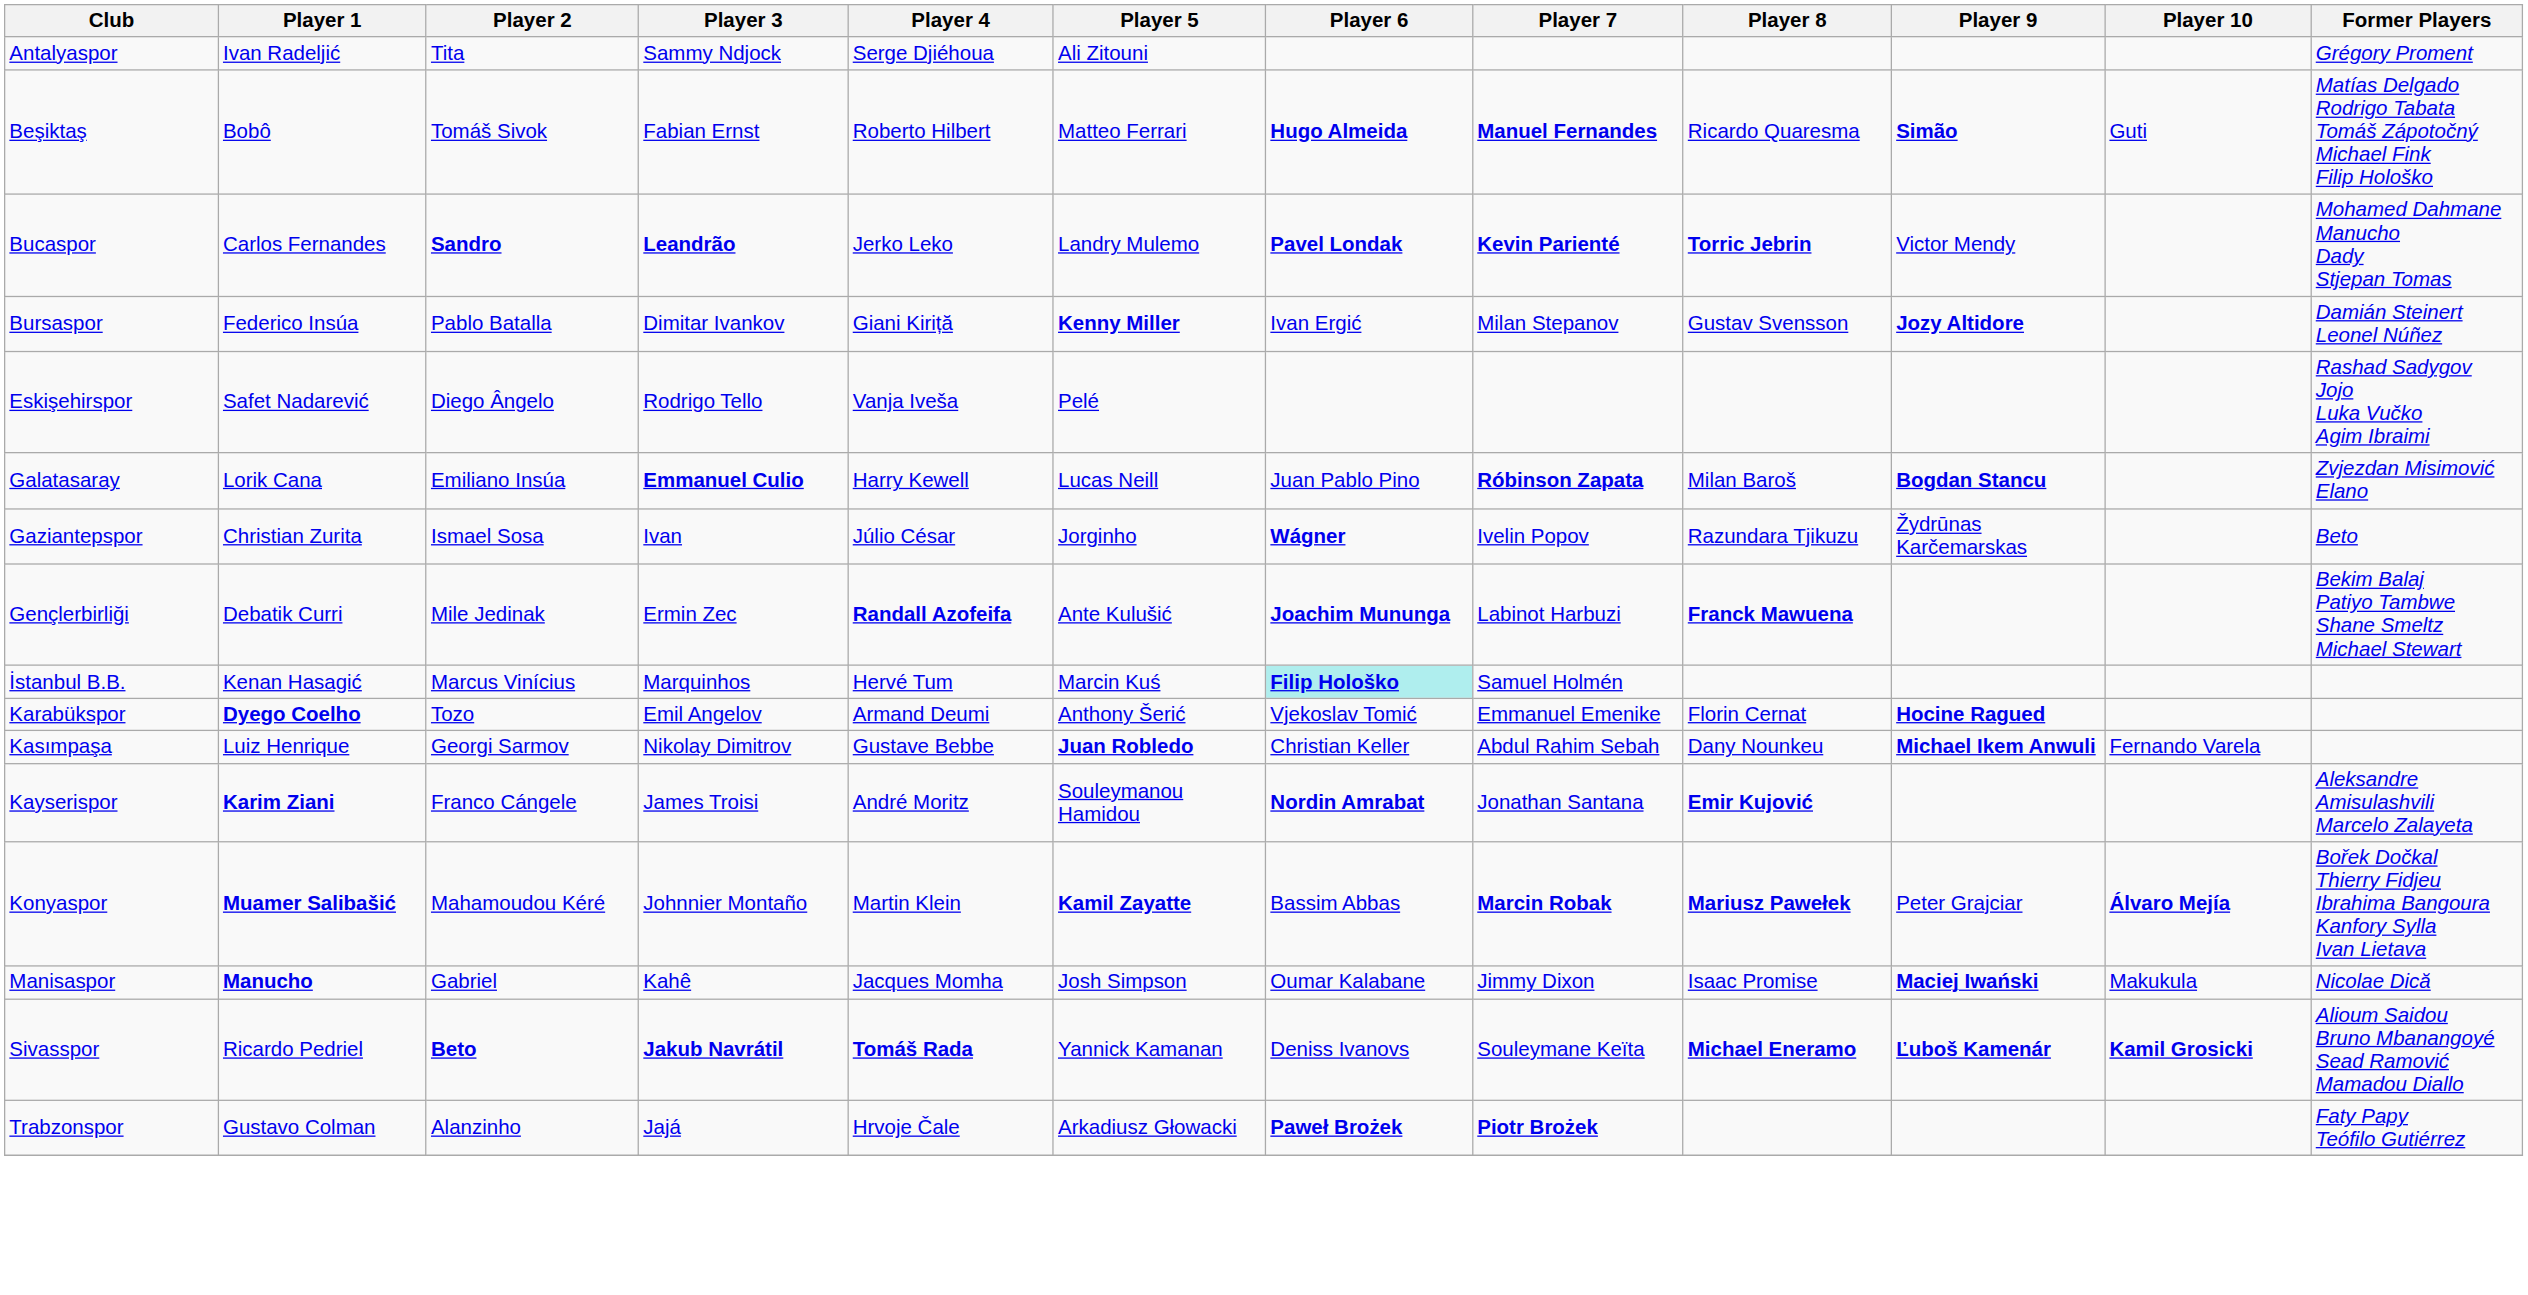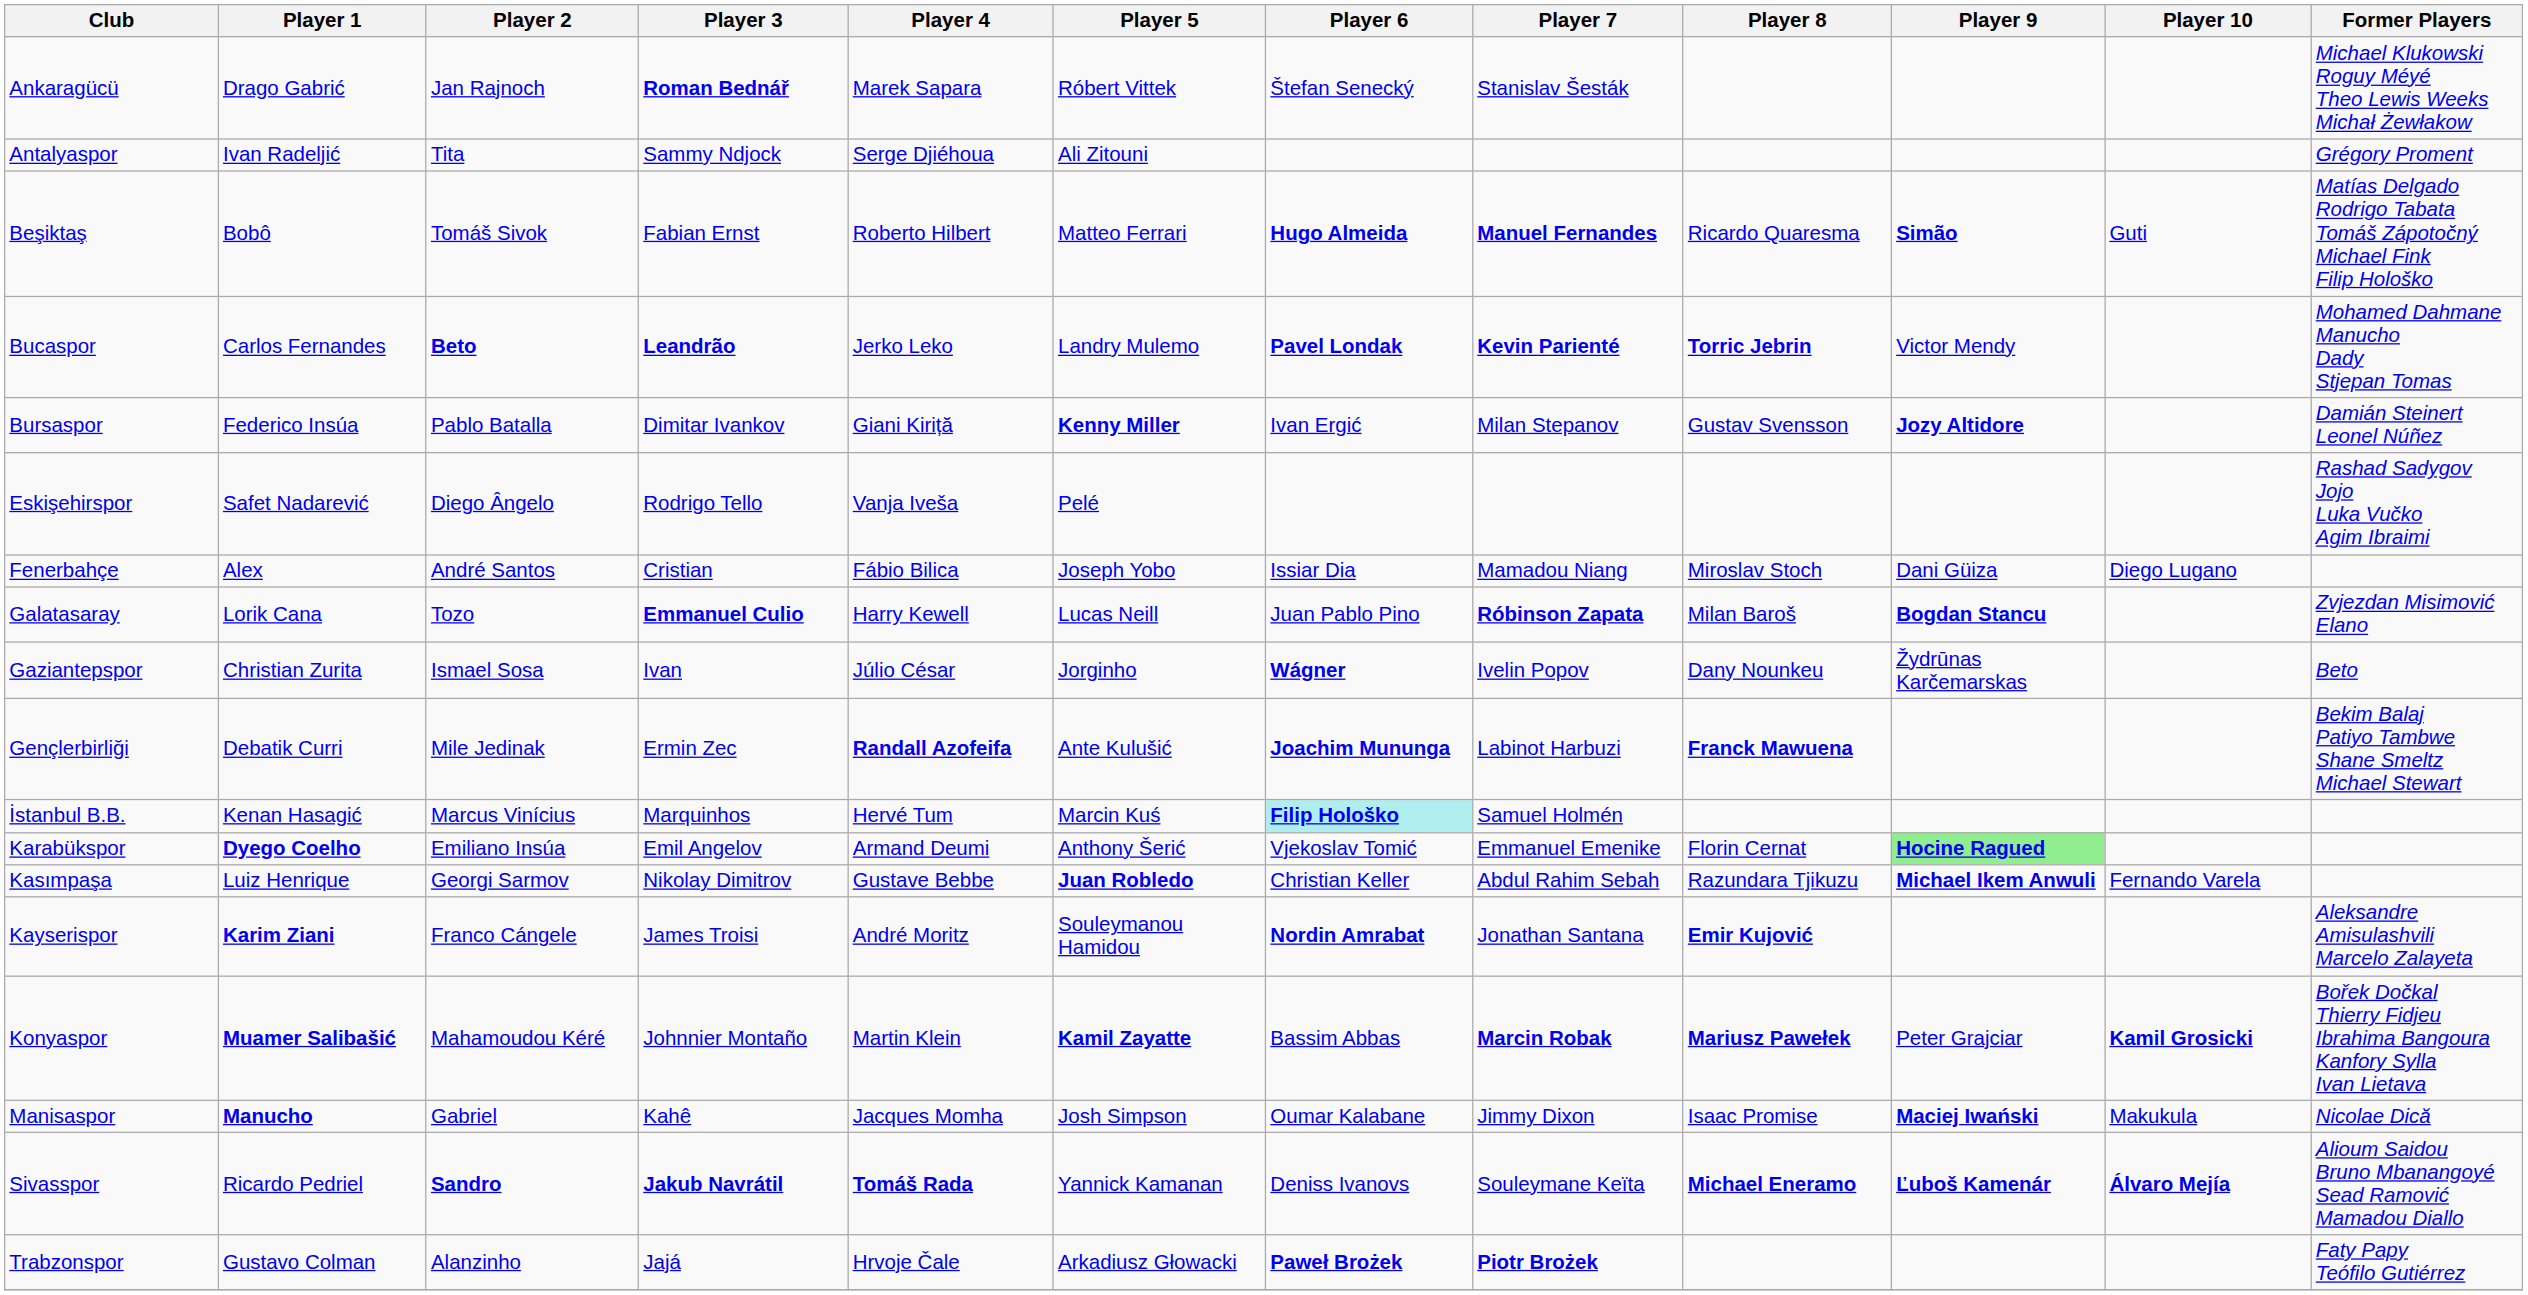+ row: Ankaragücü | Drago Gabrić | Jan Rajnoch | Roman Bednář | Marek Sapara | Róbert Vittek | Štefan Senecký | Stanislav Šesták | Michael Klukowski Roguy Méyé Theo Lewis Weeks Michał Żewłakow
Bucaspor | Player 2: Sandro -> Beto
+ row: Fenerbahçe | Alex | André Santos | Cristian | Fábio Bilica | Joseph Yobo | Issiar Dia | Mamadou Niang | Miroslav Stoch | Dani Güiza | Diego Lugano
Galatasaray | Player 2: Emiliano Insúa -> Tozo
Gaziantepspor | Player 8: Razundara Tjikuzu -> Dany Nounkeu
Karabükspor | Player 2: Tozo -> Emiliano Insúa
Karabükspor | Player 9: no background -> lightgreen background
Kasımpaşa | Player 8: Dany Nounkeu -> Razundara Tjikuzu
Konyaspor | Player 10: Álvaro Mejía -> Kamil Grosicki
Sivasspor | Player 2: Beto -> Sandro
Sivasspor | Player 10: Kamil Grosicki -> Álvaro Mejía
